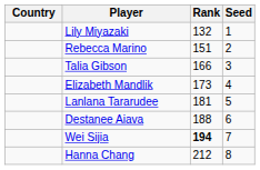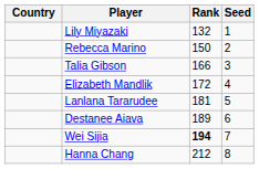Rebecca Marino | Rank: 151 -> 150
Elizabeth Mandlik | Rank: 173 -> 172
Destanee Aiava | Rank: 188 -> 189
